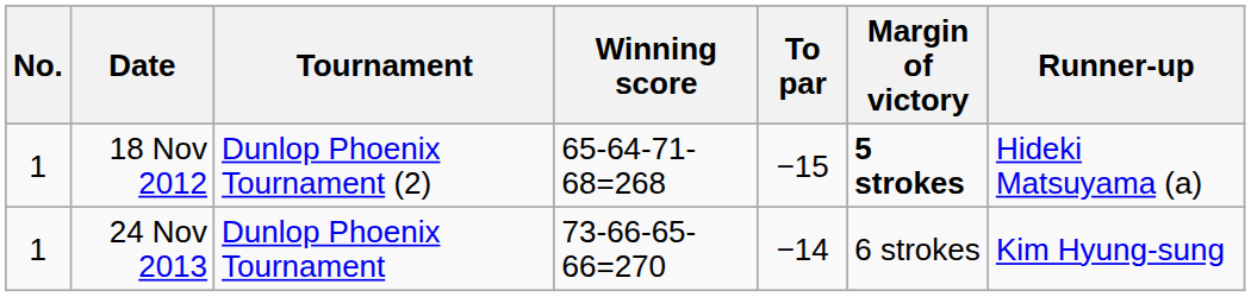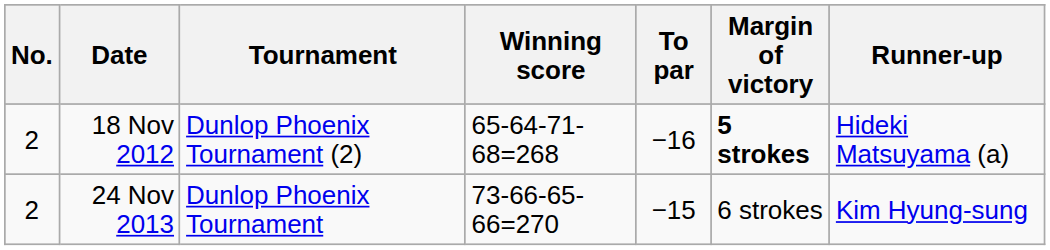18 Nov 2012 | No.: 1 -> 2
18 Nov 2012 | To par: −15 -> −16
24 Nov 2013 | No.: 1 -> 2
24 Nov 2013 | To par: −14 -> −15
